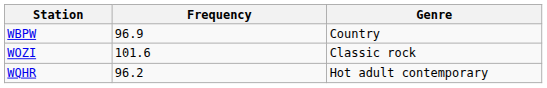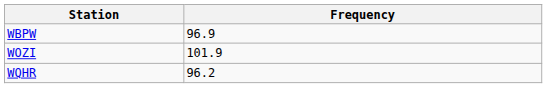- column: Genre | Country | Classic rock | Hot adult contemporary
WOZI | Frequency: 101.6 -> 101.9
